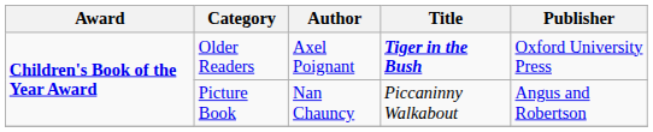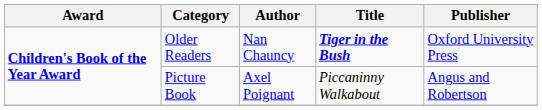Older Readers | Author: Axel Poignant -> Nan Chauncy
Picture Book | Author: Nan Chauncy -> Axel Poignant
